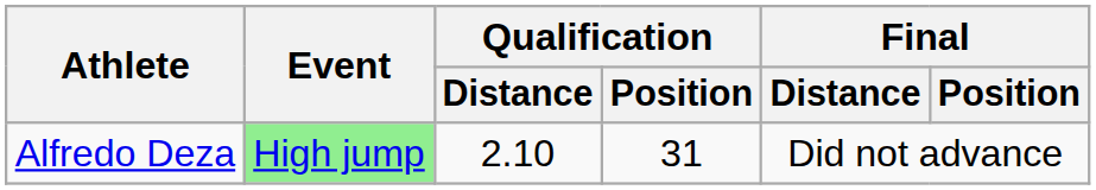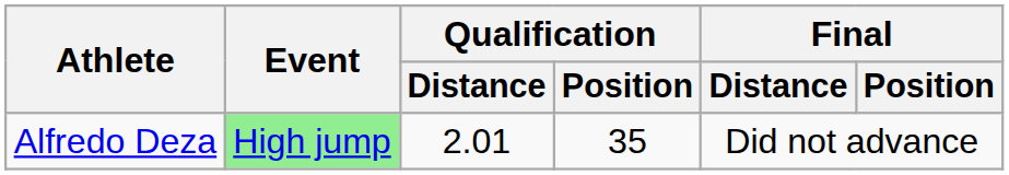Alfredo Deza | Qualification / Distance: 2.10 -> 2.01
Alfredo Deza | Qualification / Position: 31 -> 35
